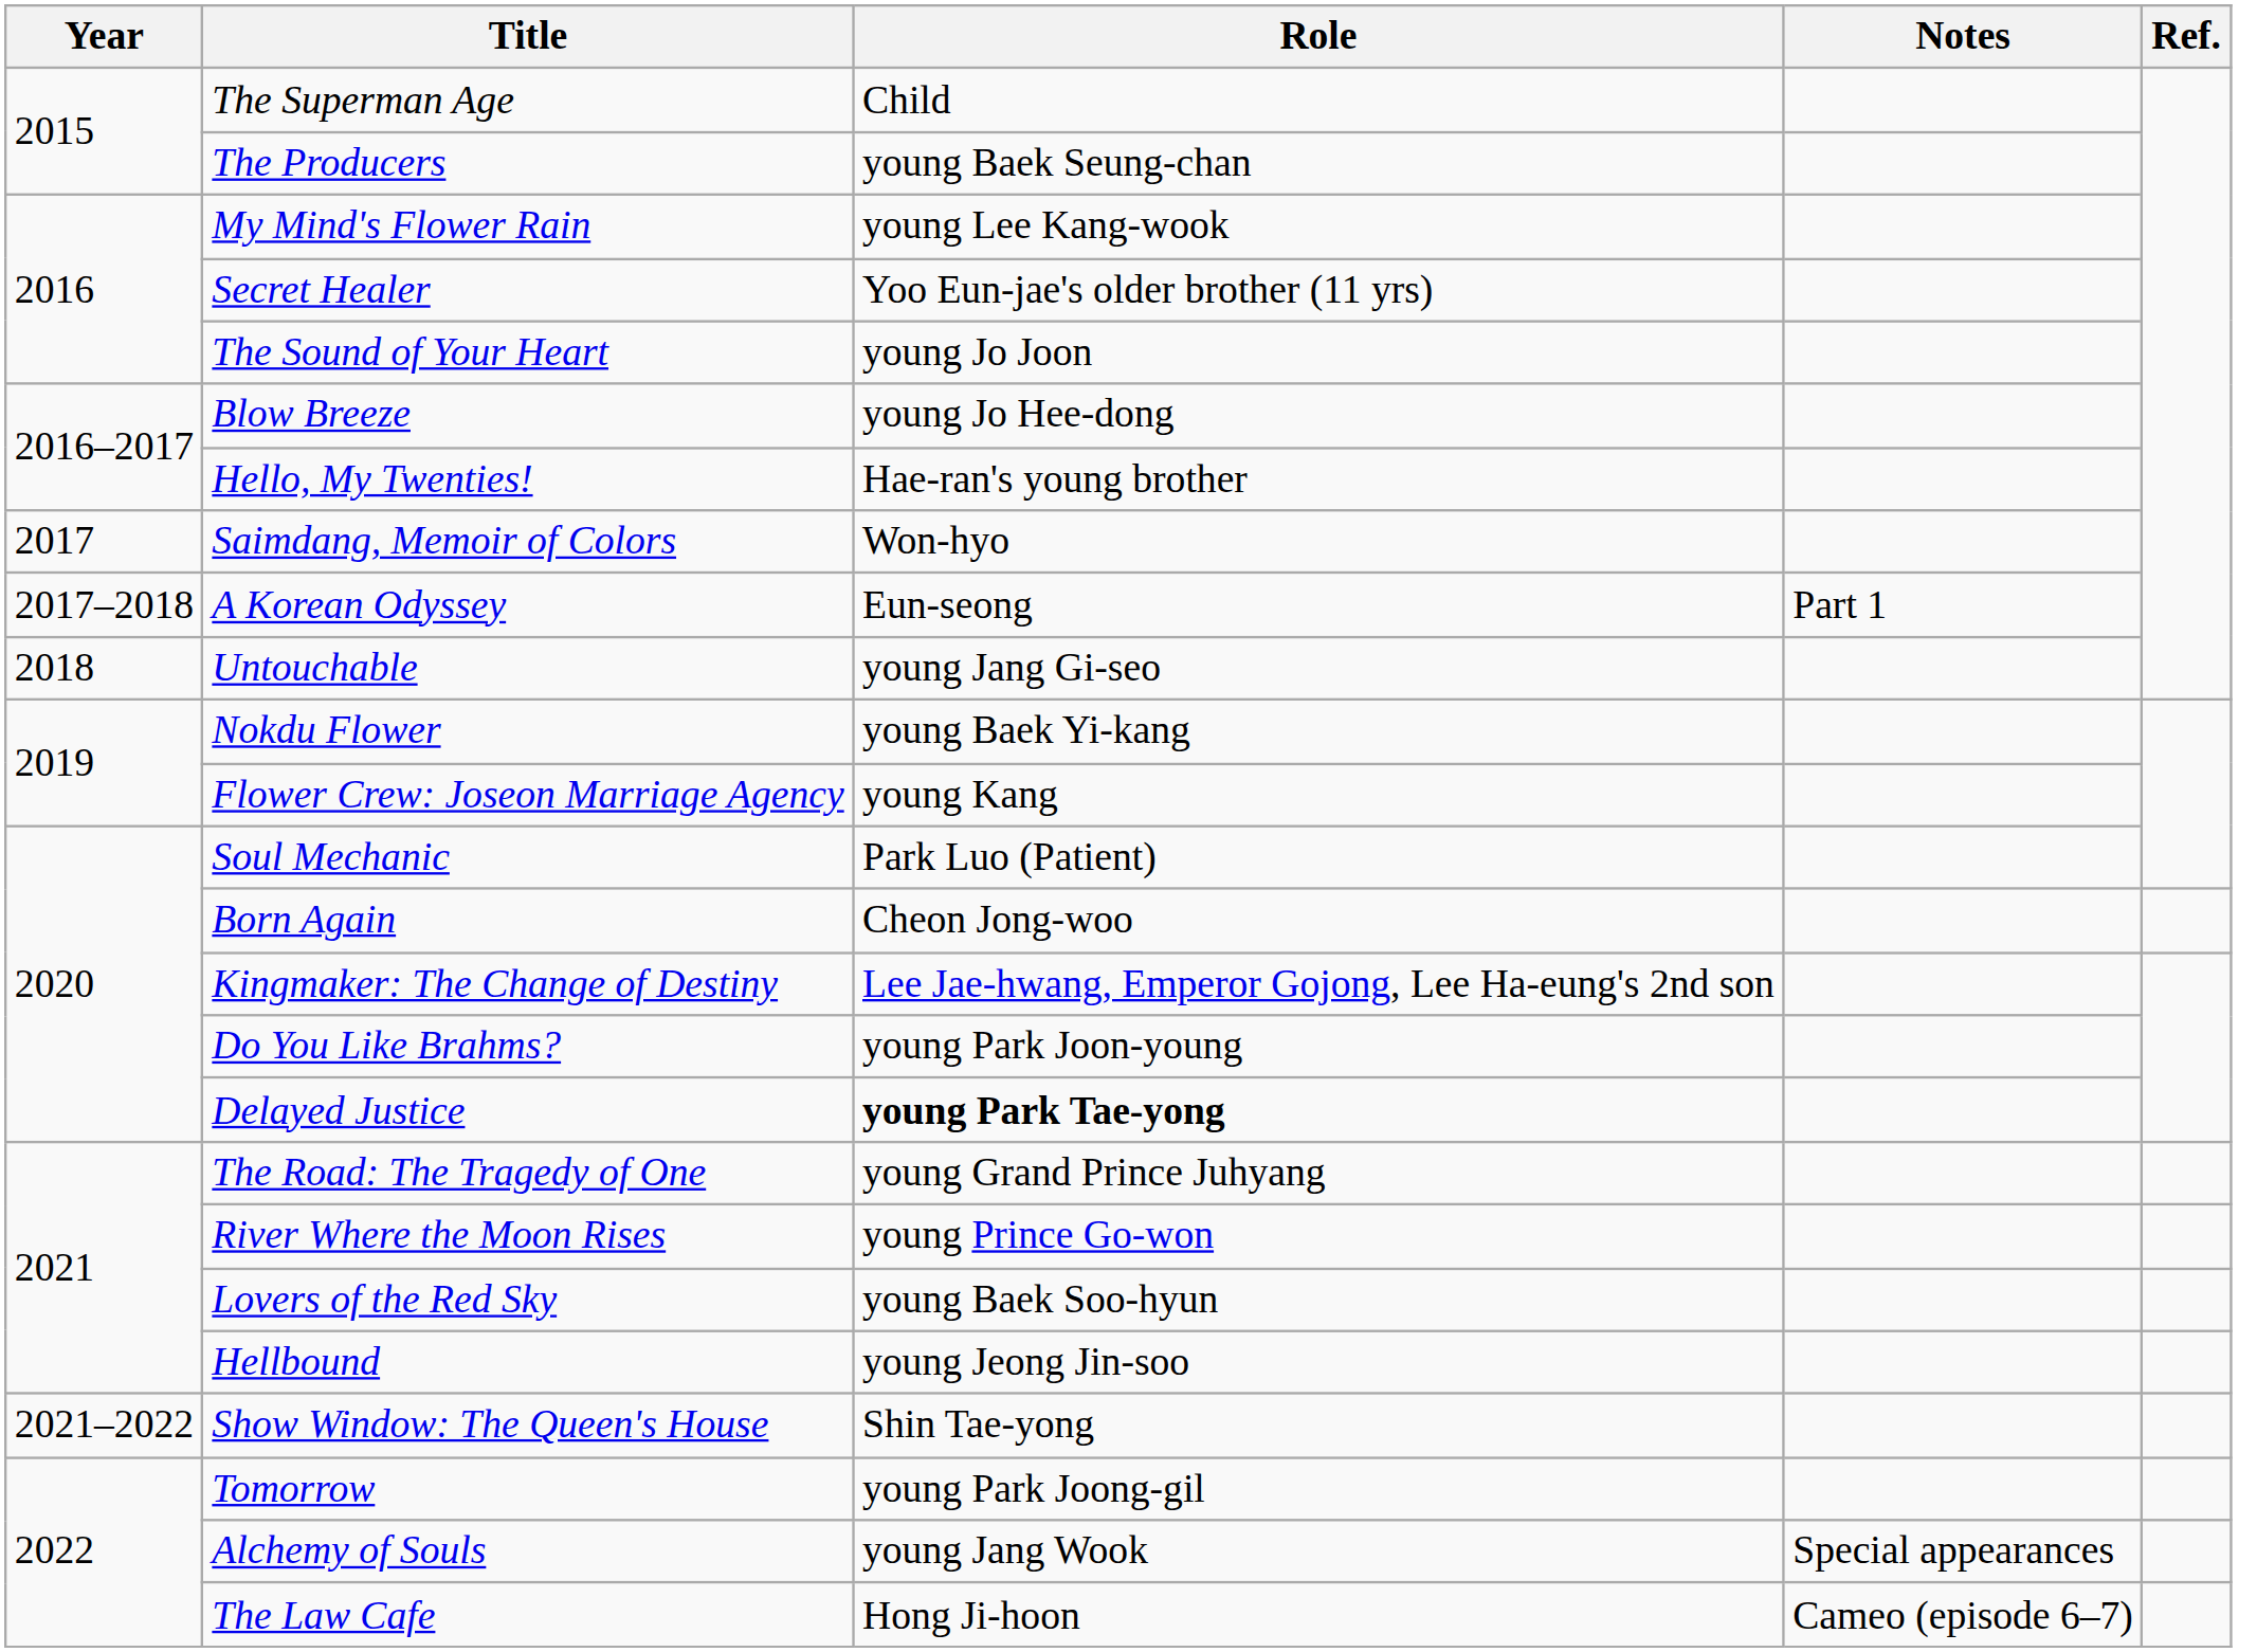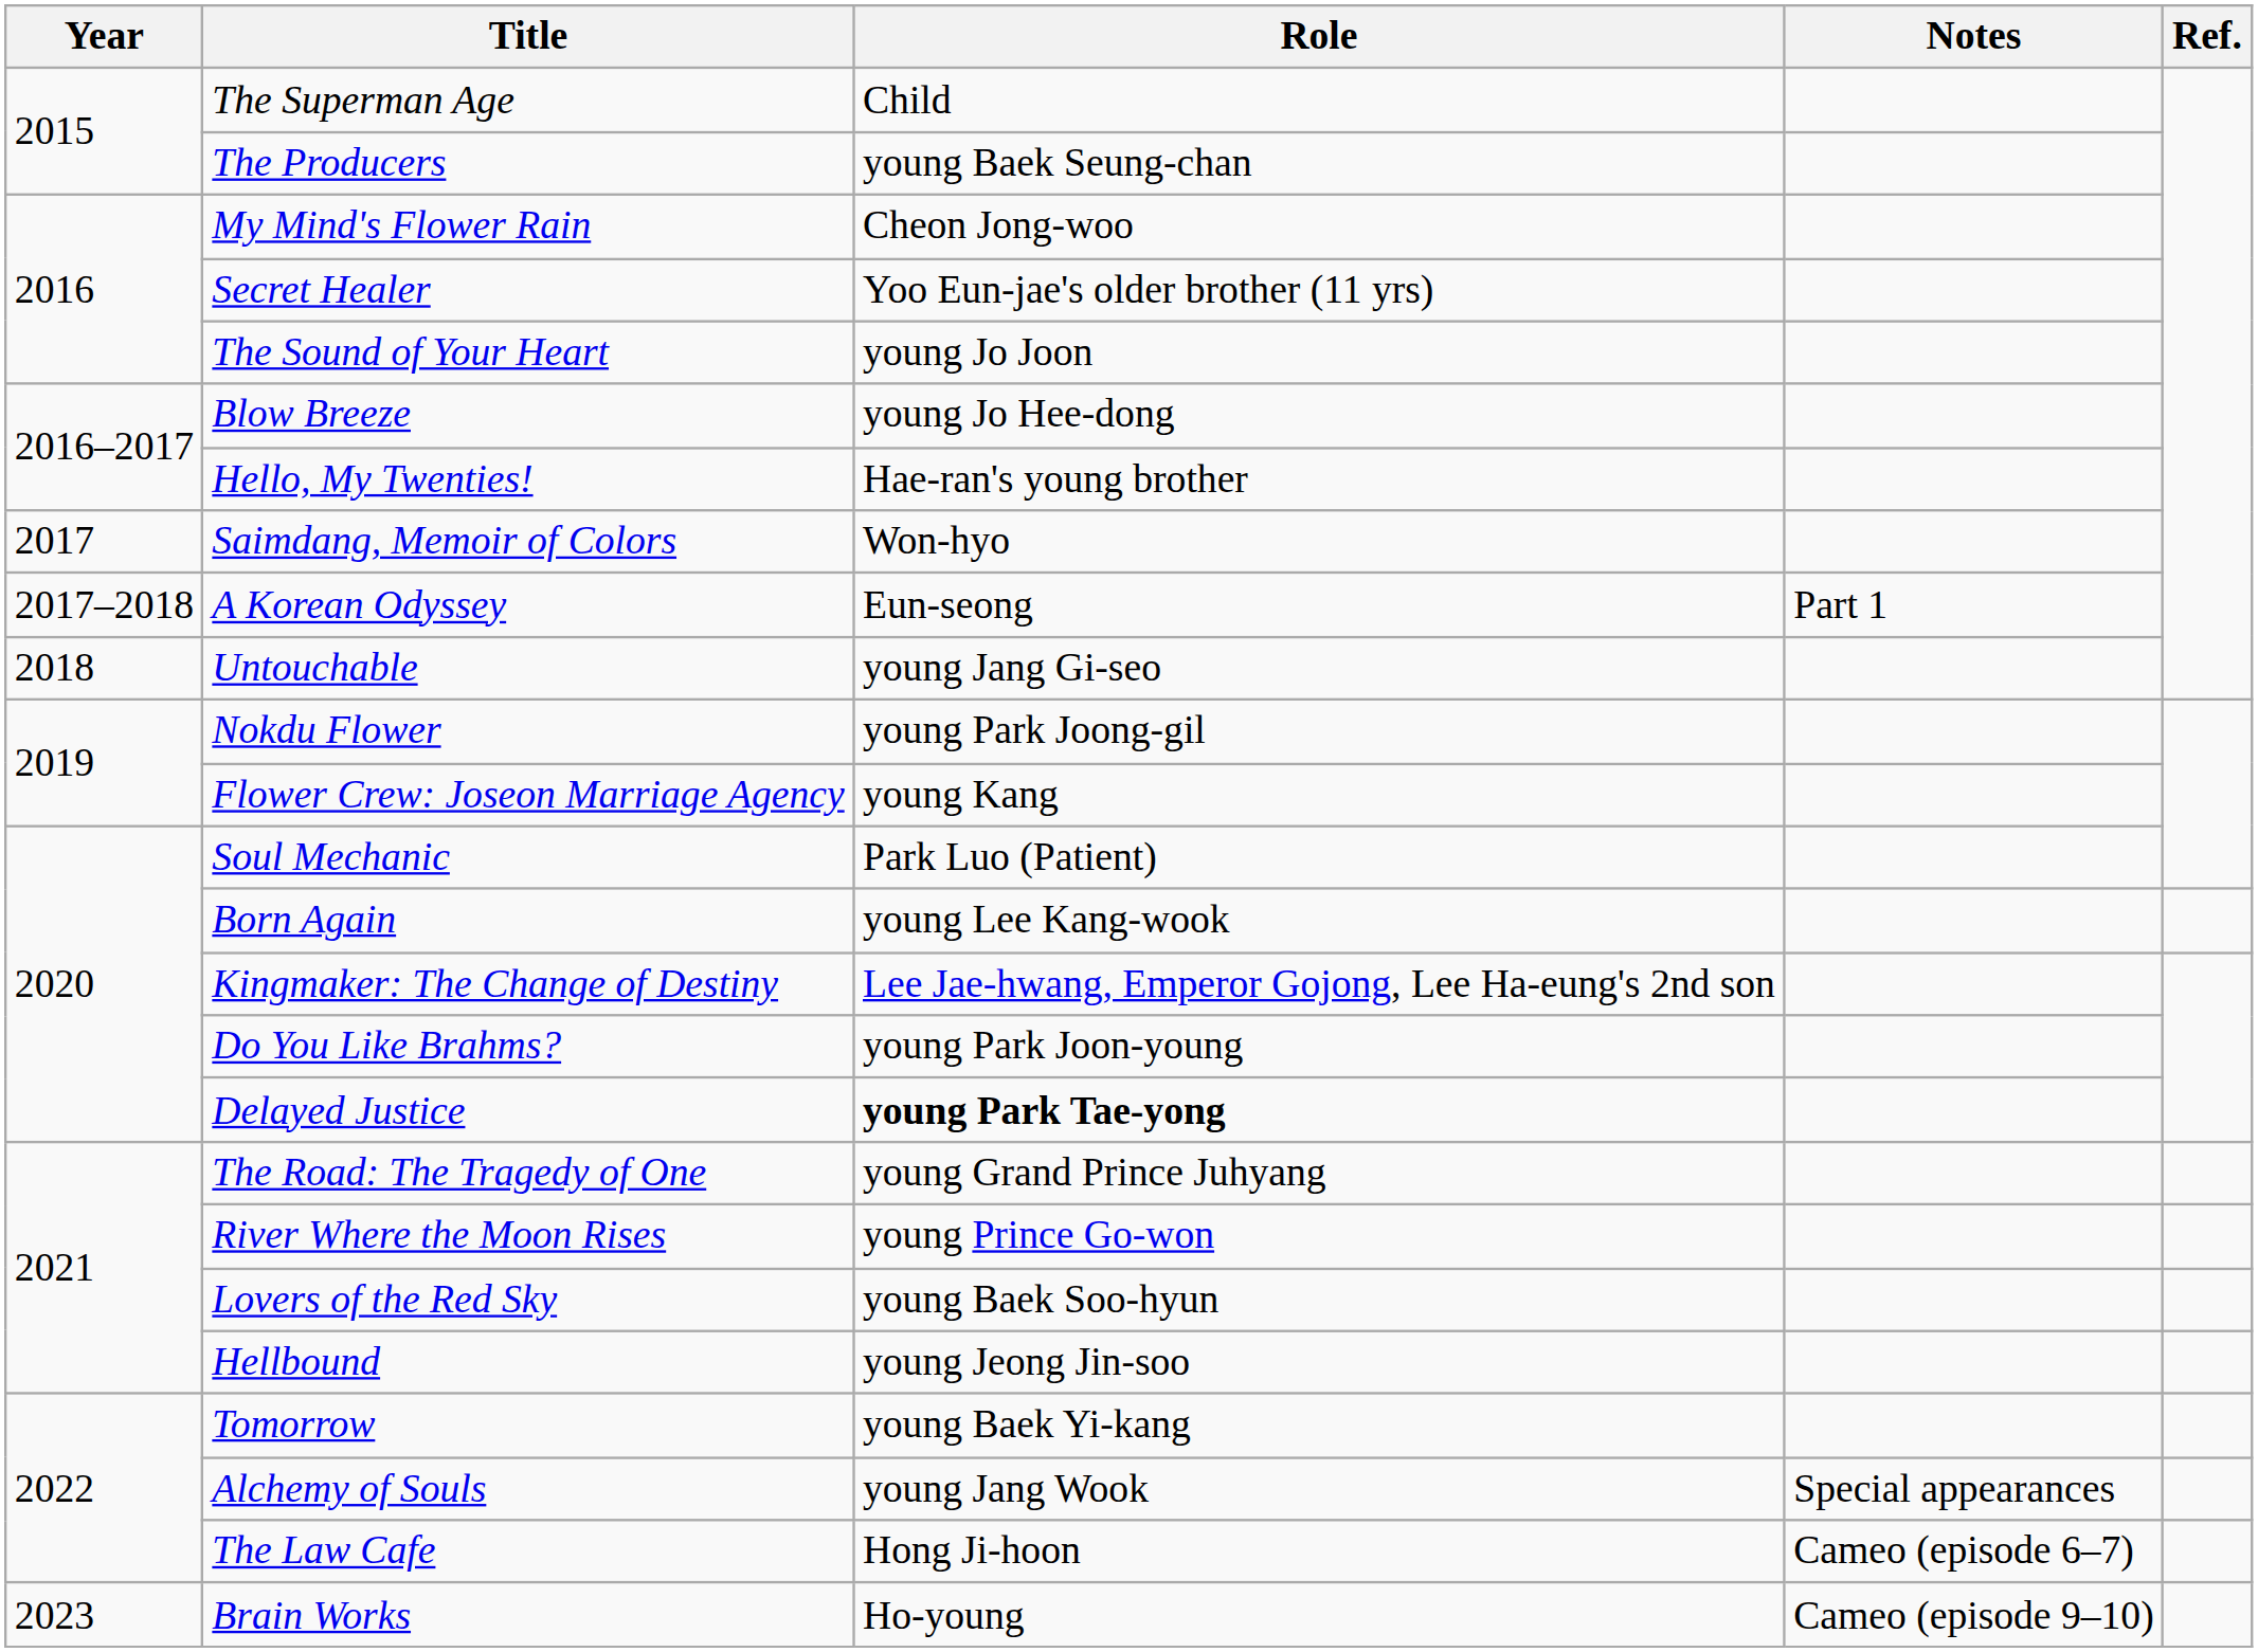My Mind's Flower Rain | Role: young Lee Kang-wook -> Cheon Jong-woo
Nokdu Flower | Role: young Baek Yi-kang -> young Park Joong-gil
Born Again | Role: Cheon Jong-woo -> young Lee Kang-wook
- row: 2021–2022 | Show Window: The Queen's House | Shin Tae-yong
Tomorrow | Role: young Park Joong-gil -> young Baek Yi-kang
+ row: 2023 | Brain Works | Ho-young | Cameo (episode 9–10)
